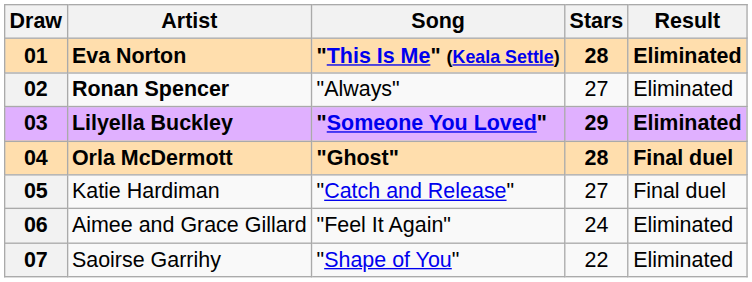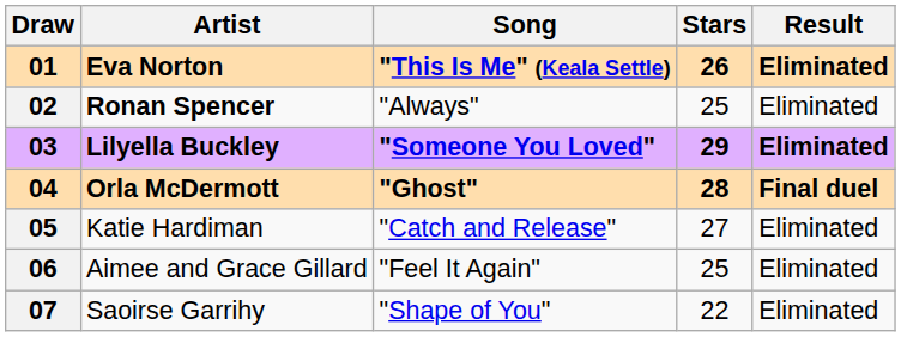01 | Stars: 28 -> 26
02 | Stars: 27 -> 25
05 | Result: Final duel -> Eliminated
06 | Stars: 24 -> 25
